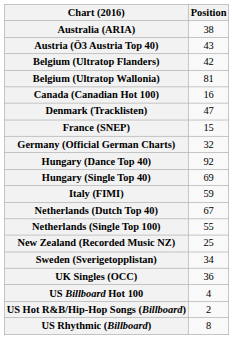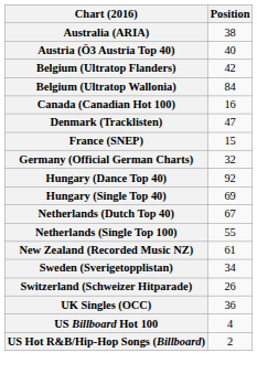Austria (Ö3 Austria Top 40) | Position: 43 -> 40
Belgium (Ultratop Wallonia) | Position: 81 -> 84
- row: Italy (FIMI) | 59
New Zealand (Recorded Music NZ) | Position: 25 -> 61
+ row: Switzerland (Schweizer Hitparade) | 26
- row: US Rhythmic (Billboard) | 8
